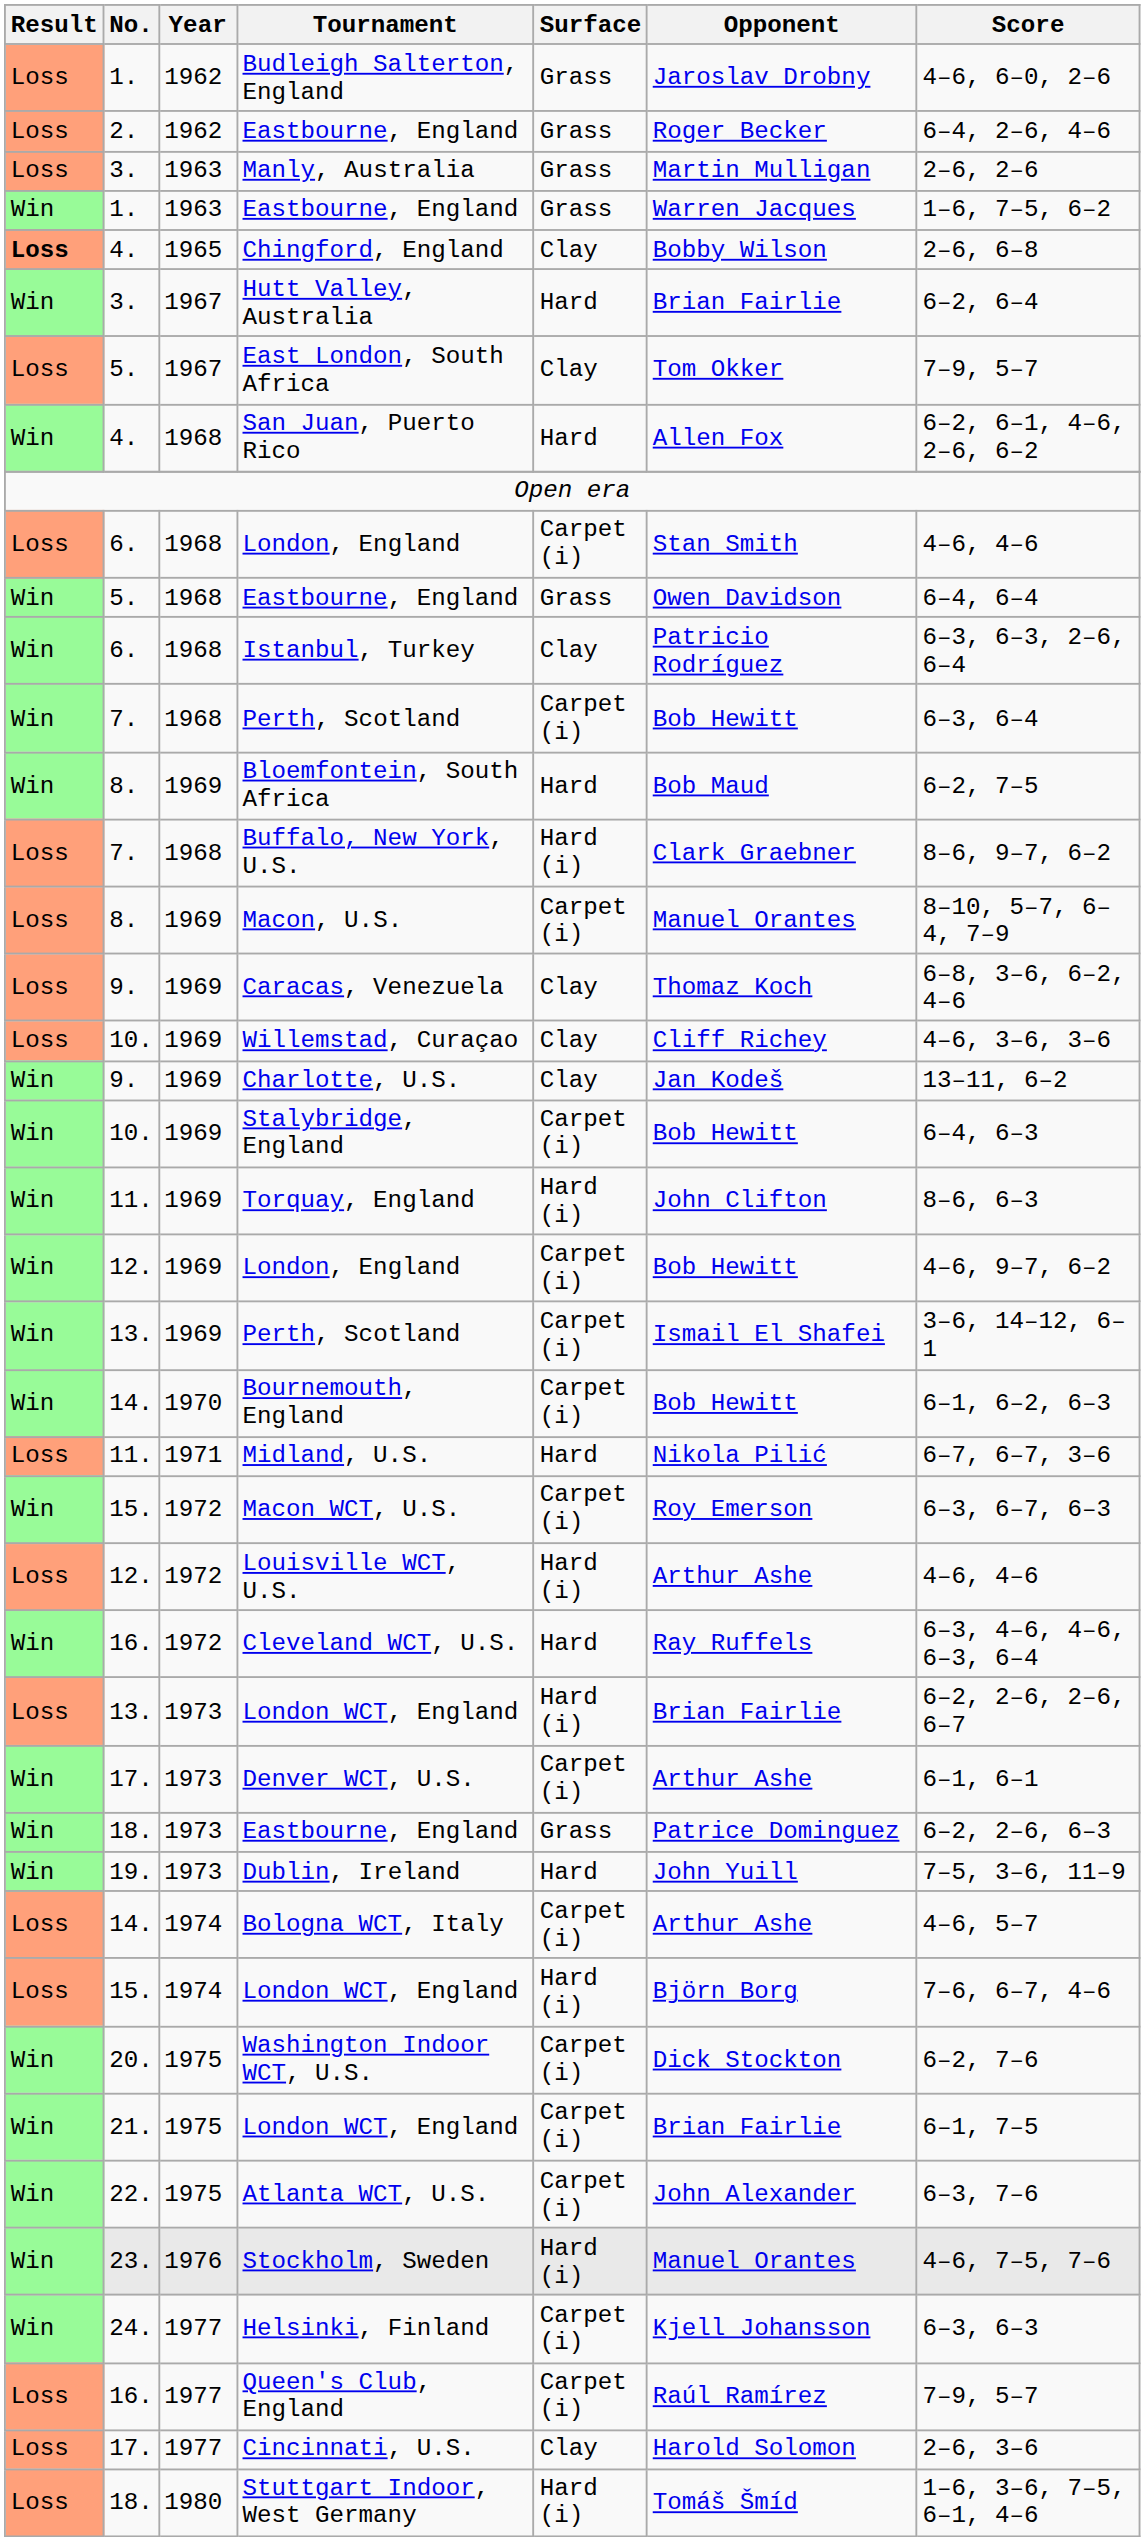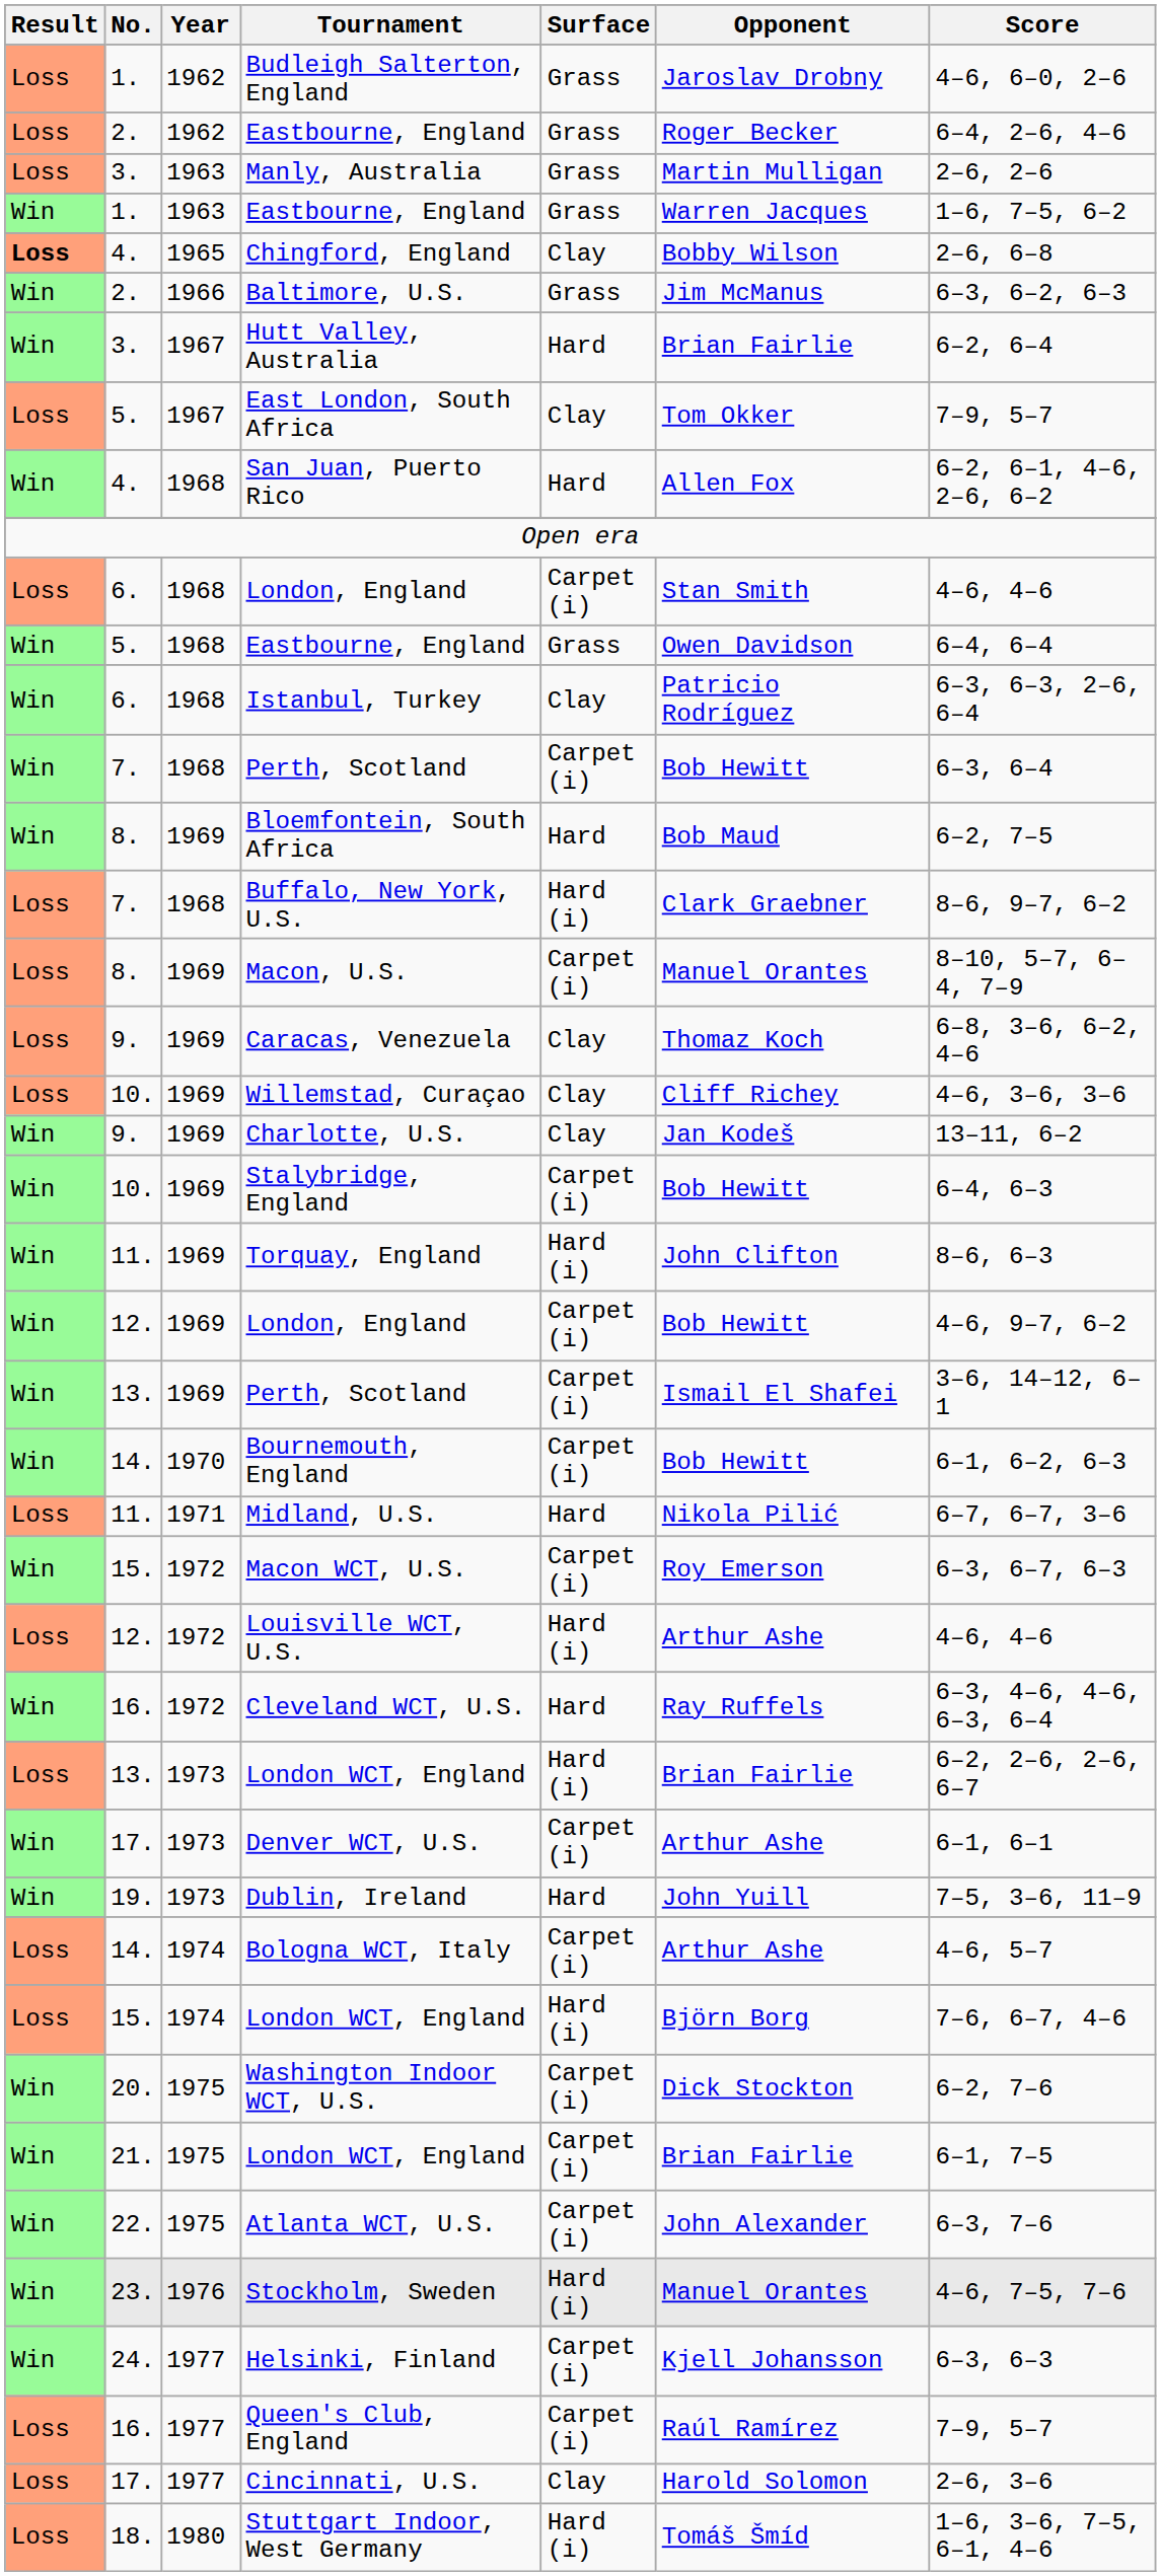+ row: Win | 2. | 1966 | Baltimore, U.S. | Grass | Jim McManus | 6–3, 6–2, 6–3
- row: Win | 18. | 1973 | Eastbourne, England | Grass | Patrice Dominguez | 6–2, 2–6, 6–3
